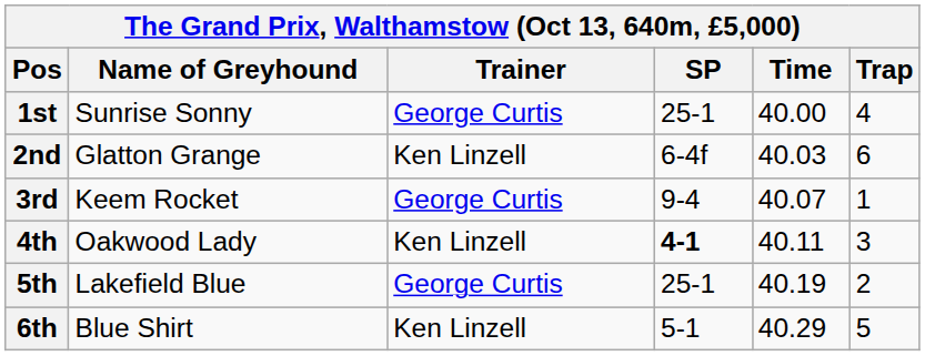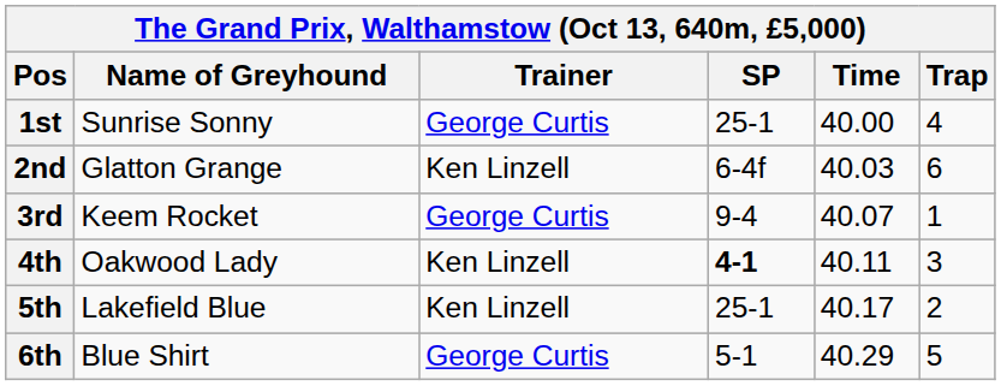5th | Trainer: George Curtis -> Ken Linzell
5th | Time: 40.19 -> 40.17
6th | Trainer: Ken Linzell -> George Curtis
